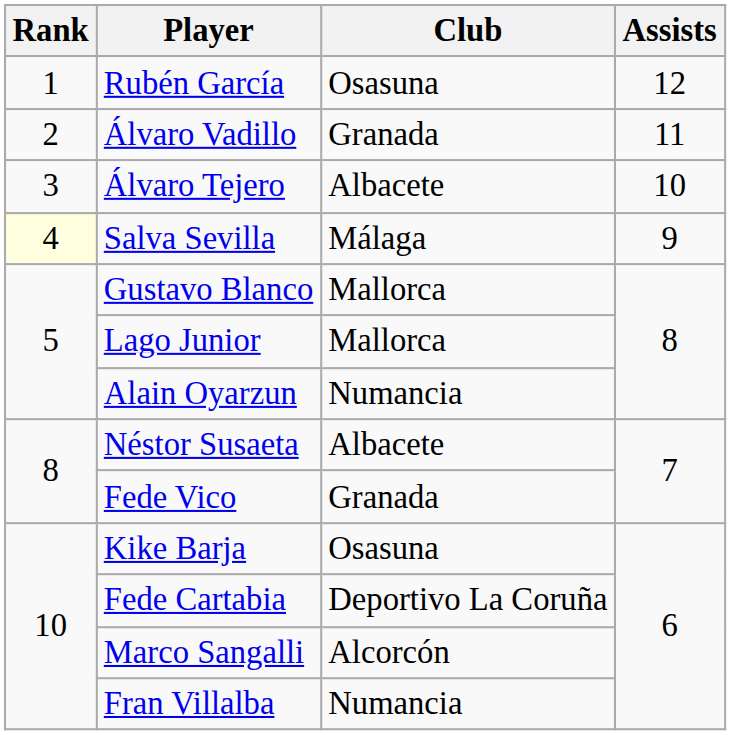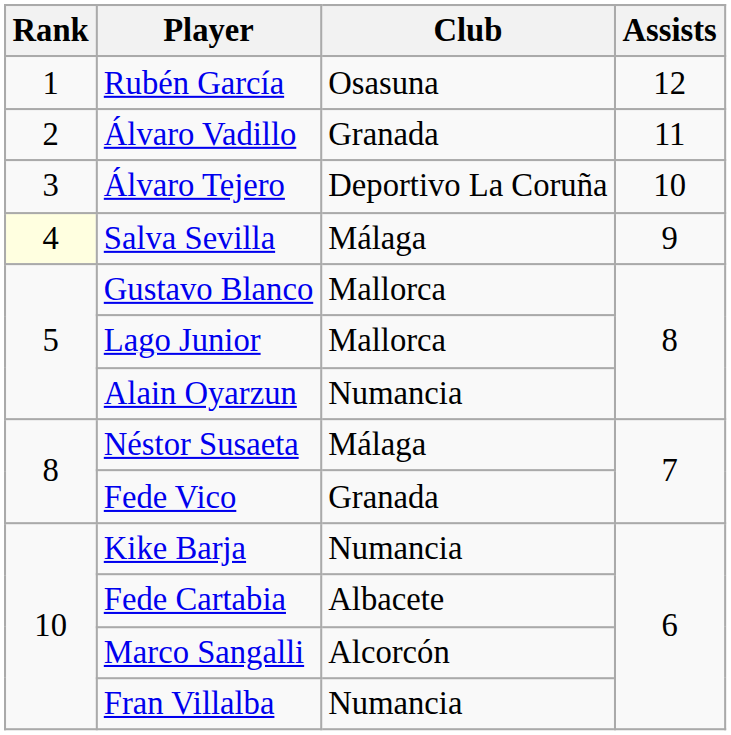Álvaro Tejero | Club: Albacete -> Deportivo La Coruña
Néstor Susaeta | Club: Albacete -> Málaga
Kike Barja | Club: Osasuna -> Numancia
Fede Cartabia | Club: Deportivo La Coruña -> Albacete
